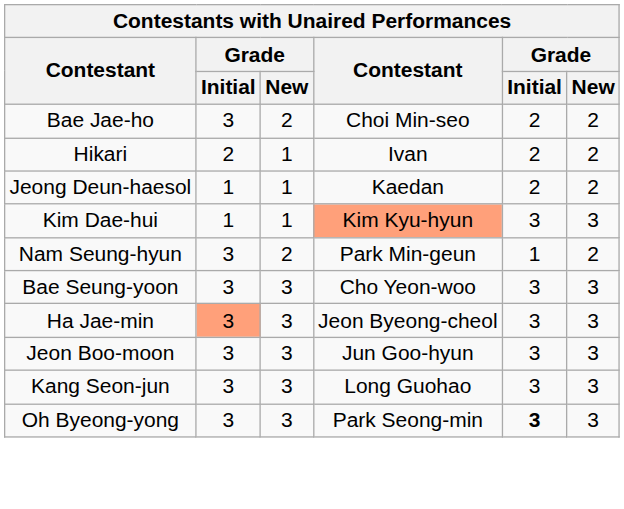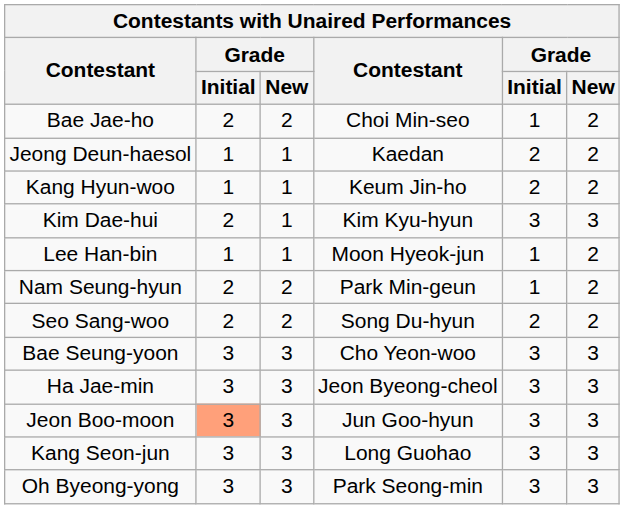Bae Jae-ho | column 2: 3 -> 2
Bae Jae-ho | column 5: 2 -> 1
- row: Hikari | 2 | 1 | Ivan | 2 | 2
+ row: Kang Hyun-woo | 1 | 1 | Keum Jin-ho | 2 | 2
Kim Dae-hui | column 2: 1 -> 2
Kim Dae-hui | column 4: lightsalmon background -> no background
+ row: Lee Han-bin | 1 | 1 | Moon Hyeok-jun | 1 | 2
Nam Seung-hyun | column 2: 3 -> 2
+ row: Seo Sang-woo | 2 | 2 | Song Du-hyun | 2 | 2
Ha Jae-min | column 2: lightsalmon background -> no background
Jeon Boo-moon | column 2: no background -> lightsalmon background
Oh Byeong-yong | column 5: bold -> normal
